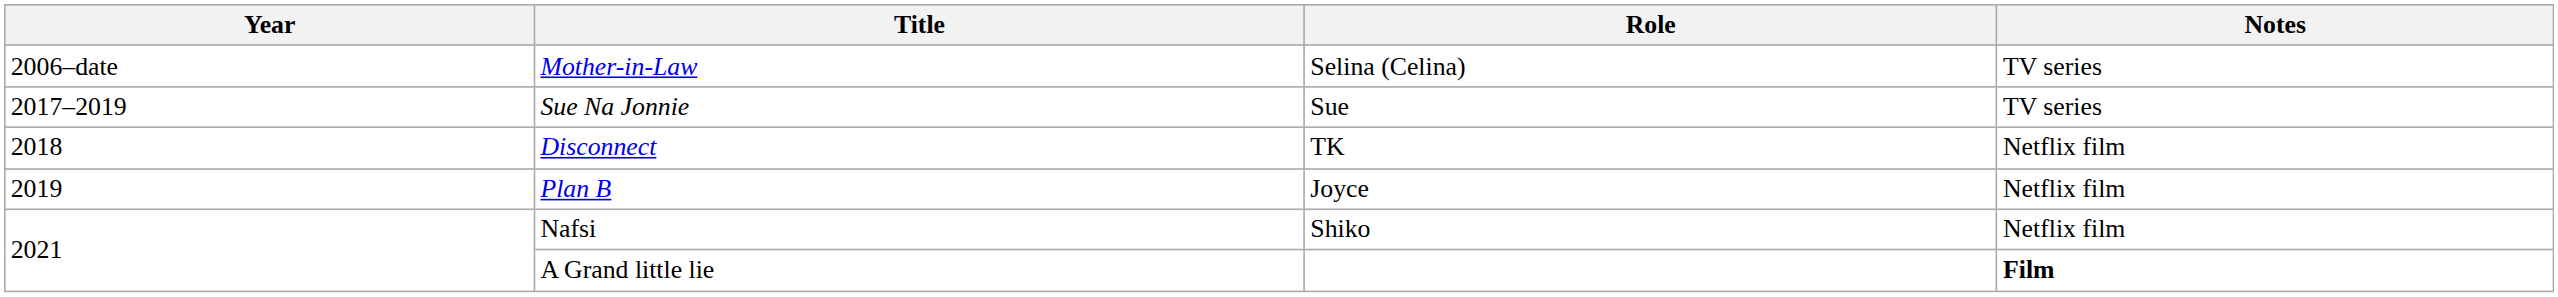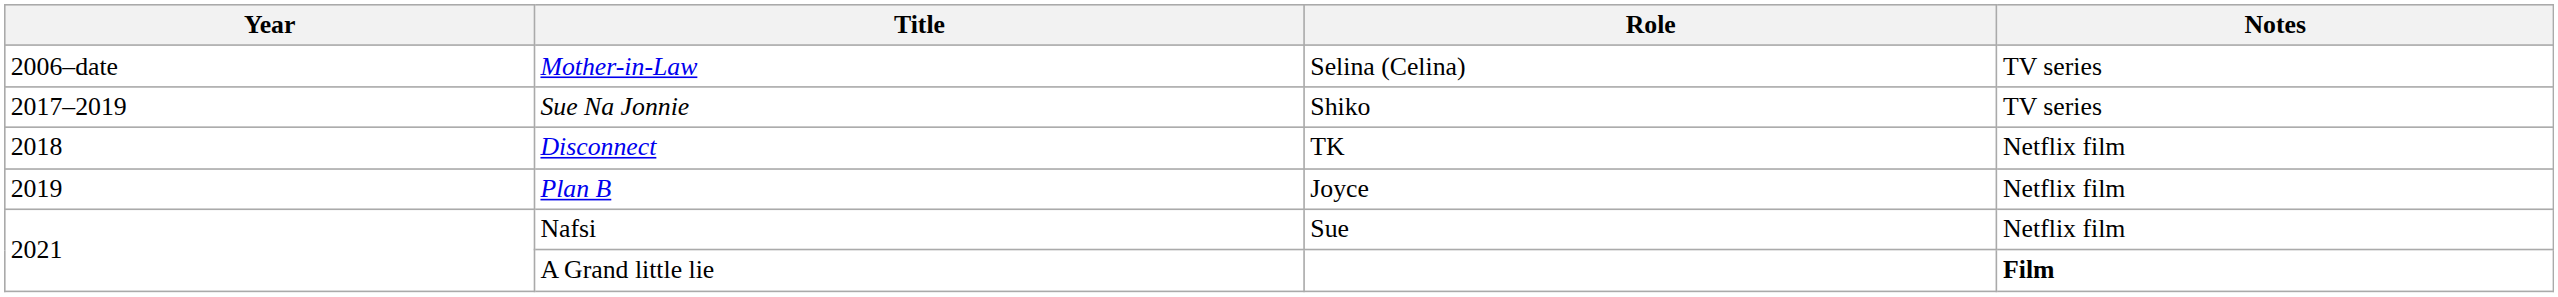Sue Na Jonnie | Role: Sue -> Shiko
Nafsi | Role: Shiko -> Sue
